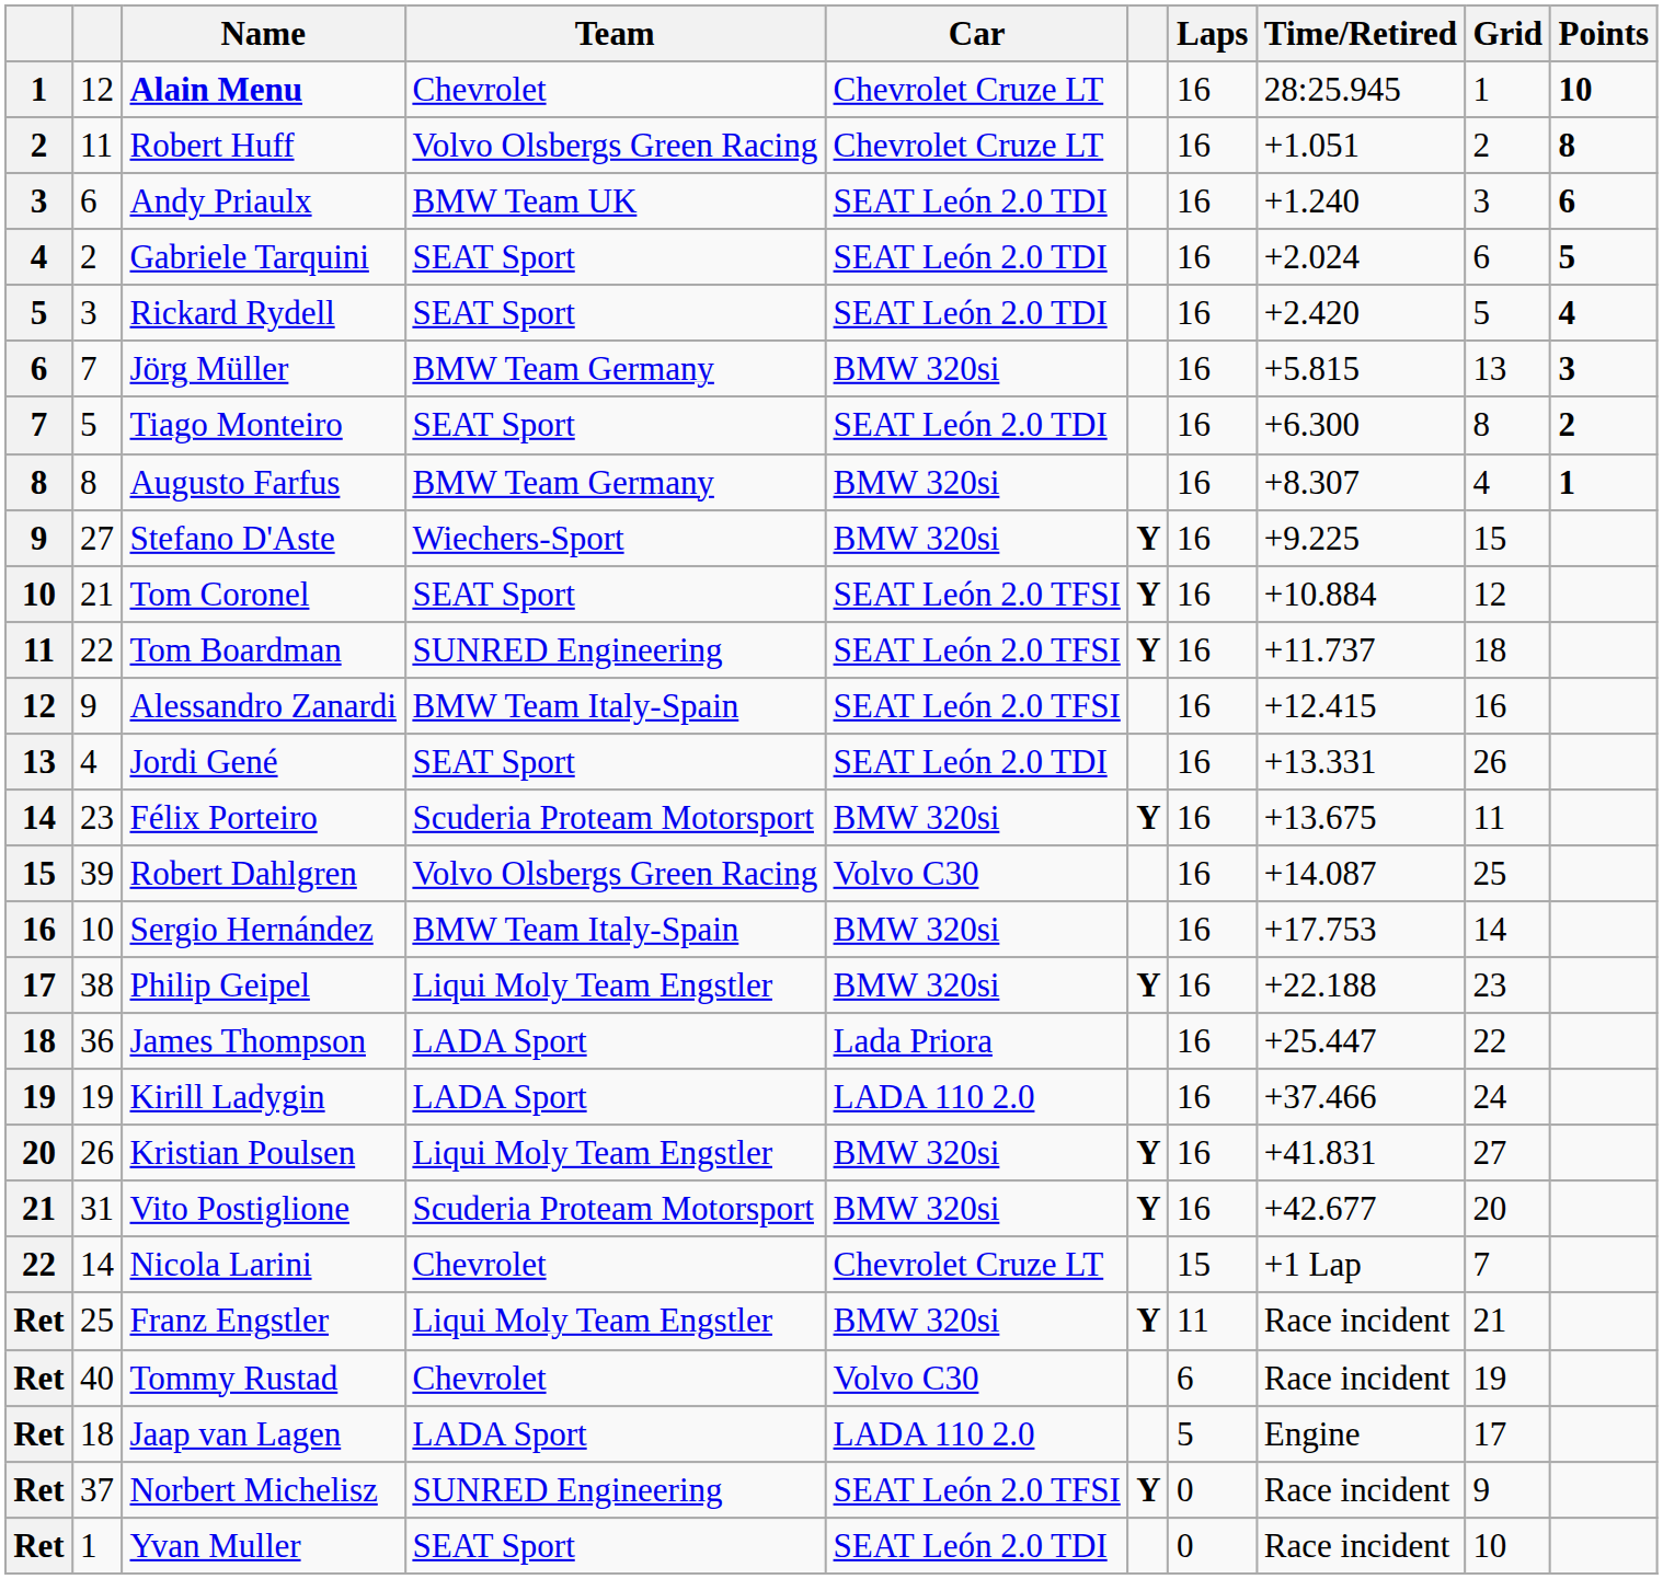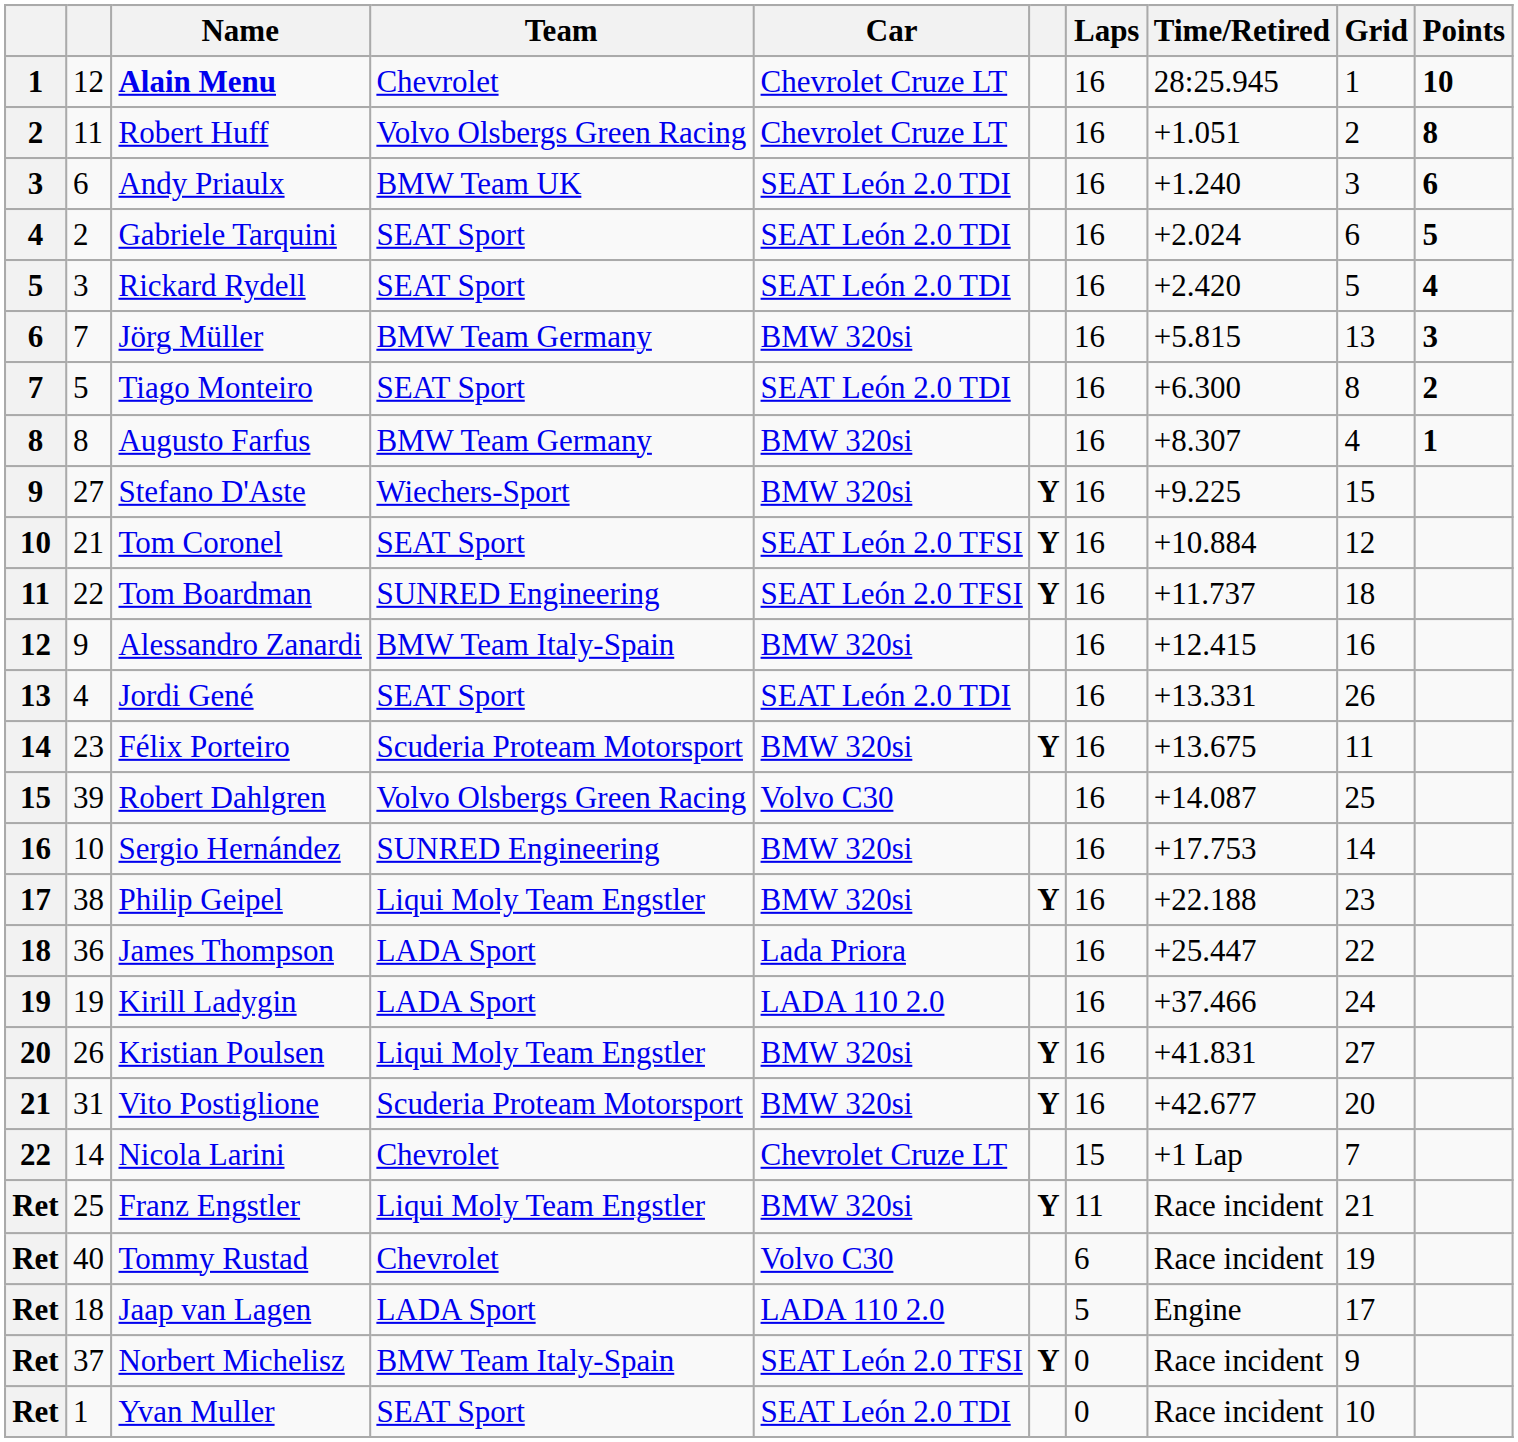Alessandro Zanardi | Car: SEAT León 2.0 TFSI -> BMW 320si
Sergio Hernández | Team: BMW Team Italy-Spain -> SUNRED Engineering
Norbert Michelisz | Team: SUNRED Engineering -> BMW Team Italy-Spain
